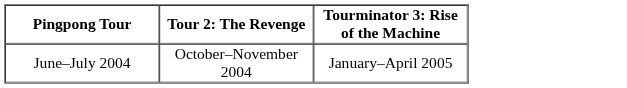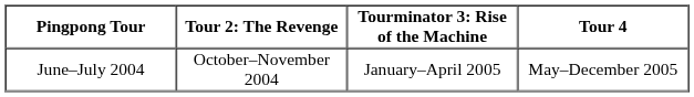+ column: Tour 4 | May–December 2005
